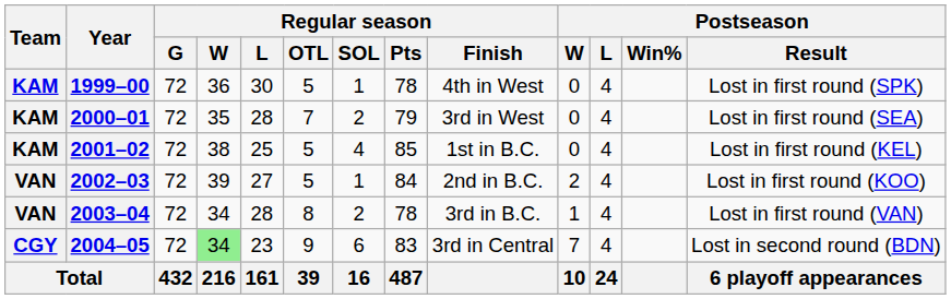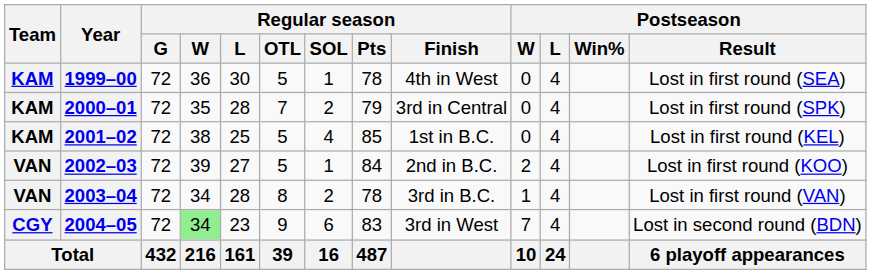1999–00 | Postseason / Result: Lost in first round (SPK) -> Lost in first round (SEA)
2000–01 | Regular season / Finish: 3rd in West -> 3rd in Central
2000–01 | Postseason / Result: Lost in first round (SEA) -> Lost in first round (SPK)
2004–05 | Regular season / Finish: 3rd in Central -> 3rd in West
